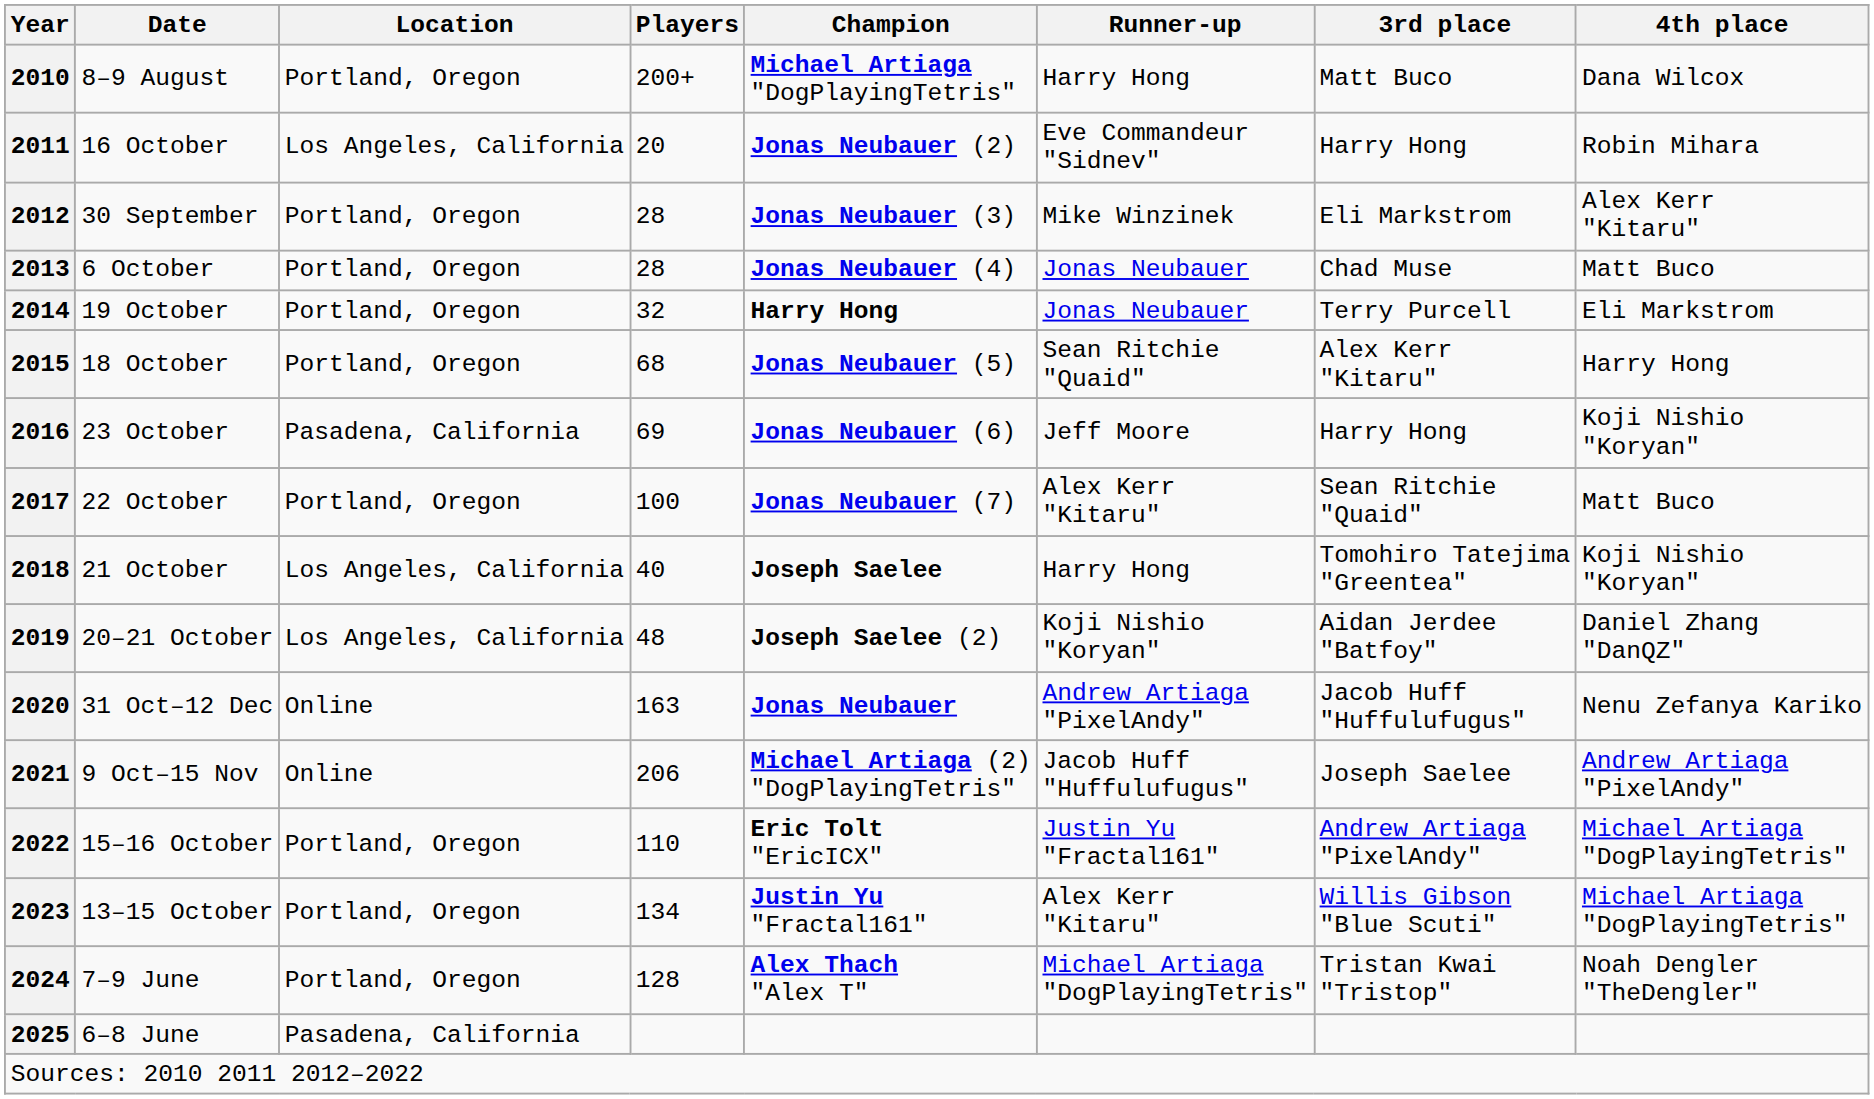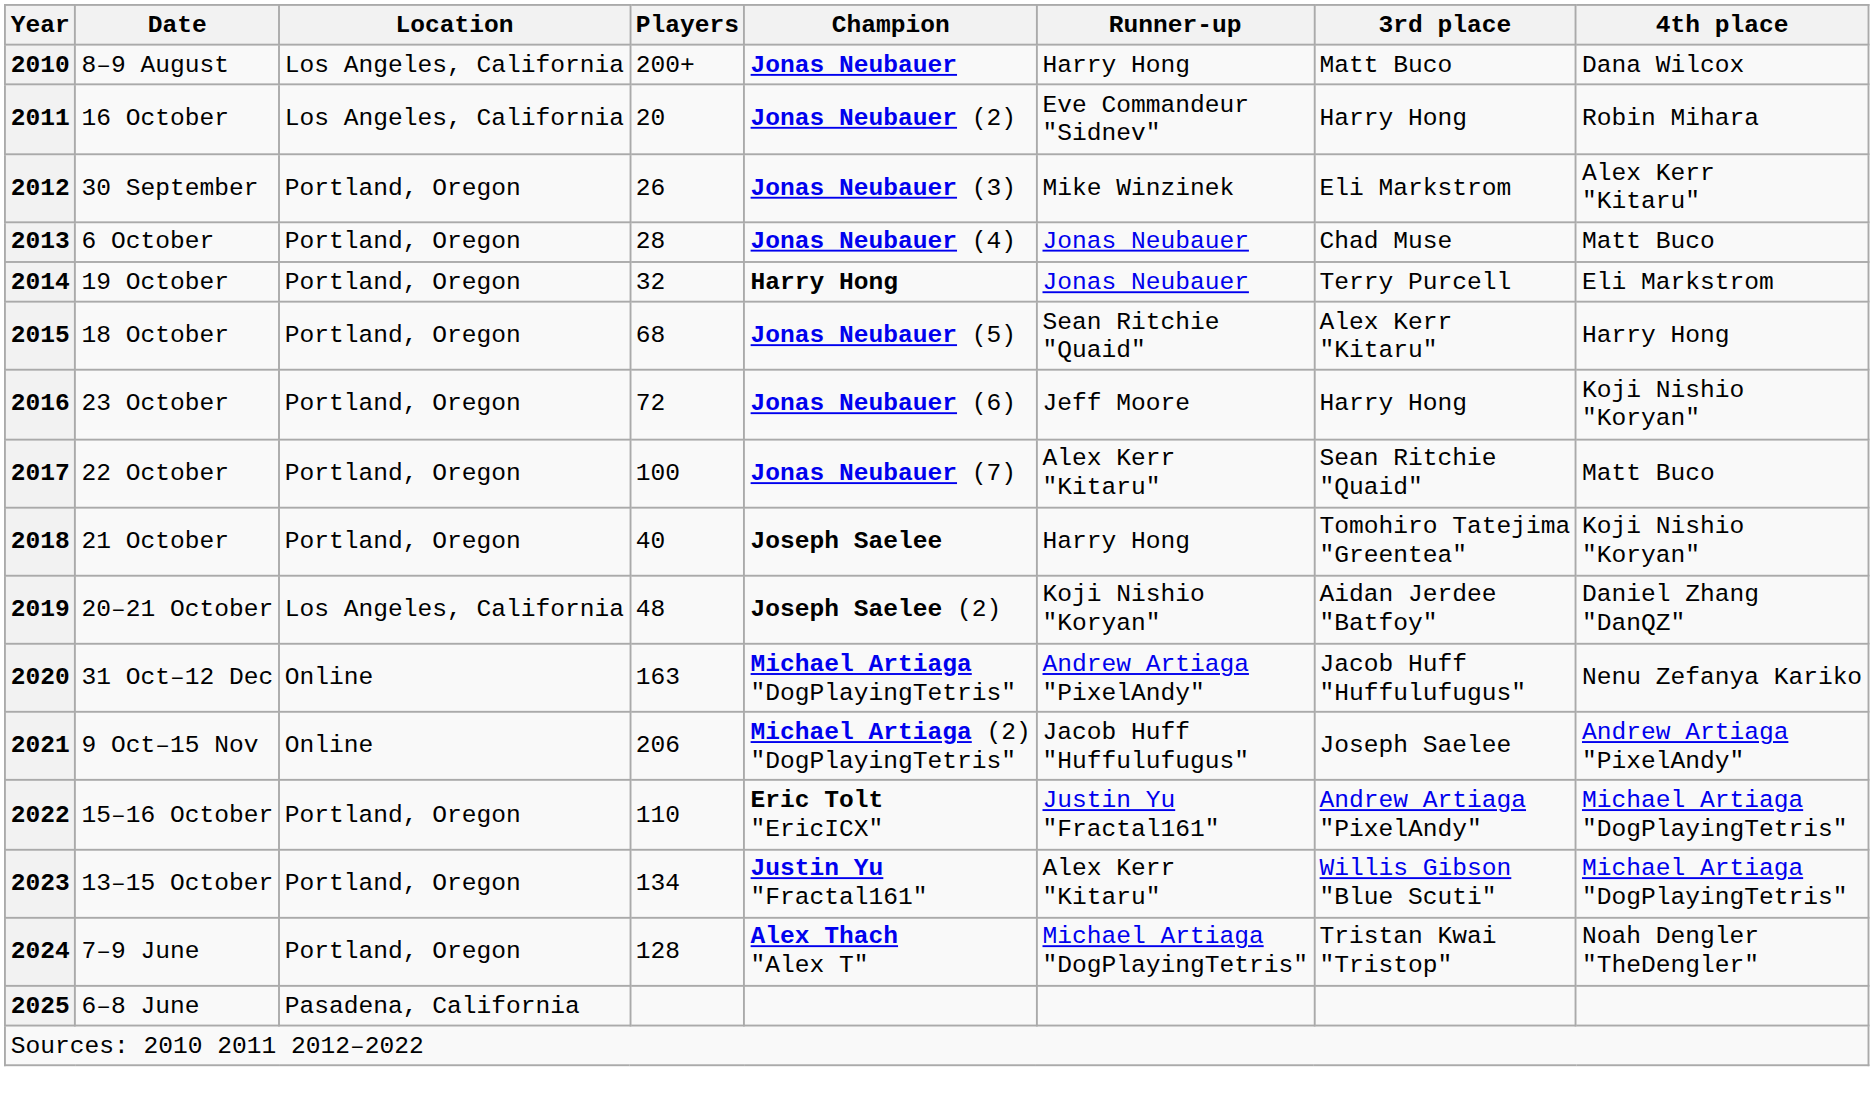2010 | Location: Portland, Oregon -> Los Angeles, California
2010 | Champion: Michael Artiaga "DogPlayingTetris" -> Jonas Neubauer
2012 | Players: 28 -> 26
2016 | Location: Pasadena, California -> Portland, Oregon
2016 | Players: 69 -> 72
2018 | Location: Los Angeles, California -> Portland, Oregon
2020 | Champion: Jonas Neubauer -> Michael Artiaga "DogPlayingTetris"
